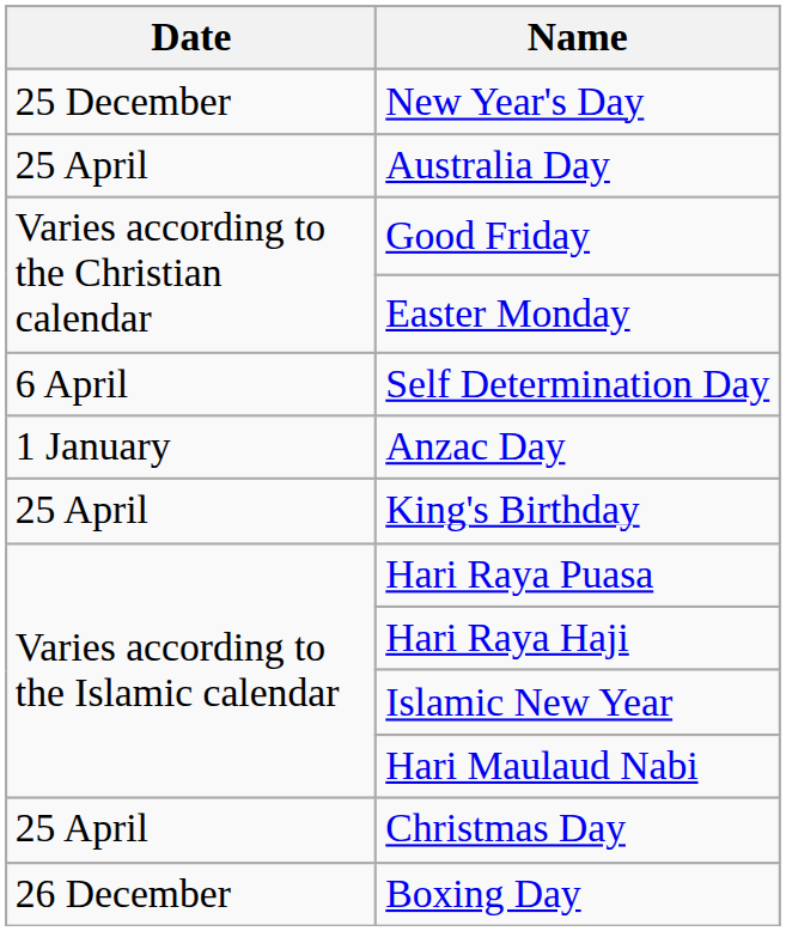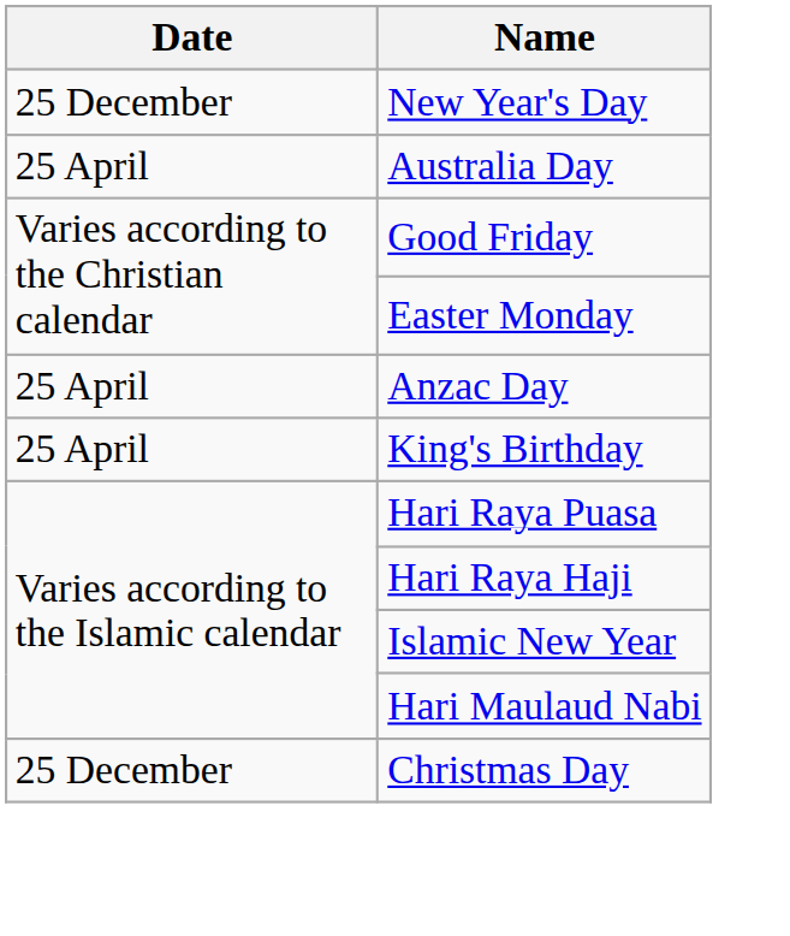- row: 6 April | Self Determination Day
Anzac Day | Date: 1 January -> 25 April
Christmas Day | Date: 25 April -> 25 December
- row: 26 December | Boxing Day
